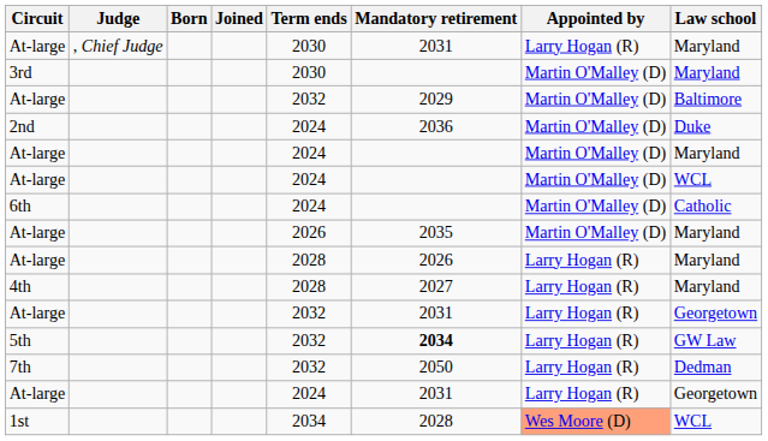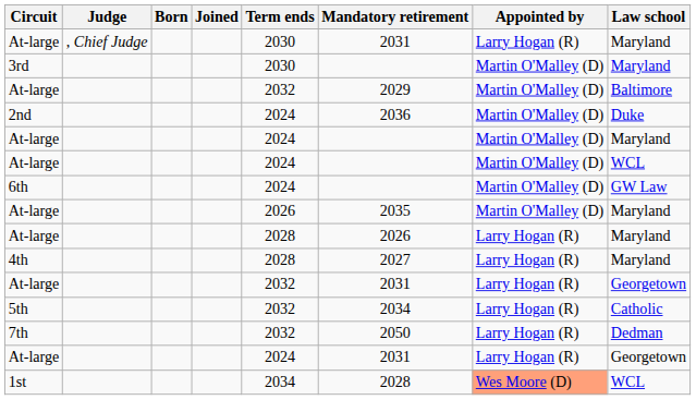6th | Law school: Catholic -> GW Law
5th | Mandatory retirement: bold -> normal
5th | Law school: GW Law -> Catholic
